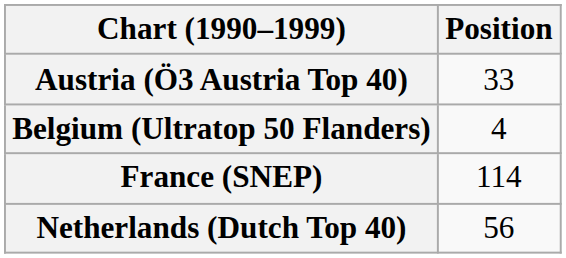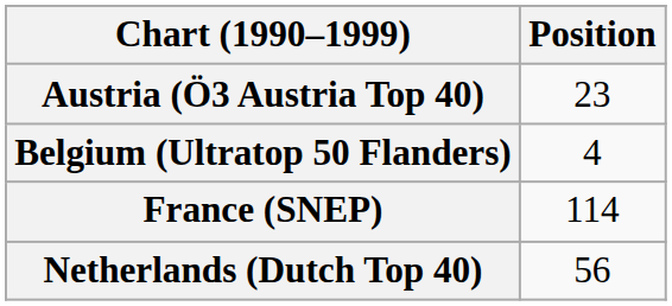Austria (Ö3 Austria Top 40) | Position: 33 -> 23
